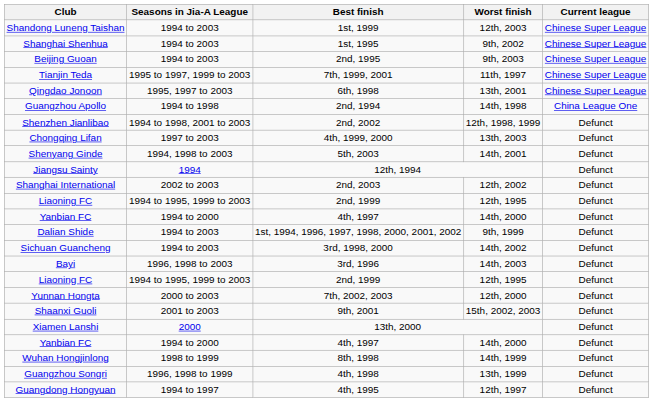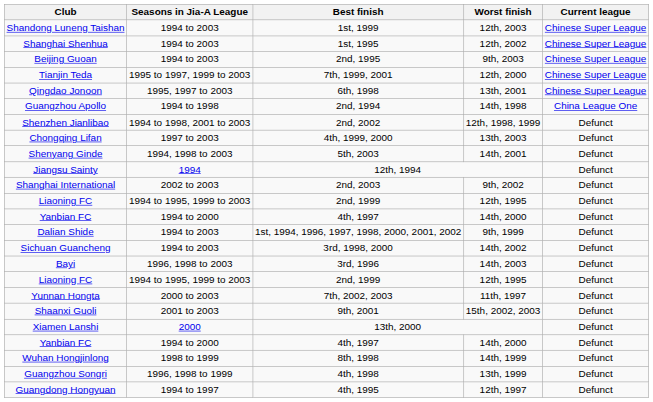Shanghai Shenhua | Worst finish: 9th, 2002 -> 12th, 2002
Tianjin Teda | Worst finish: 11th, 1997 -> 12th, 2000
Shanghai International | Worst finish: 12th, 2002 -> 9th, 2002
Yunnan Hongta | Worst finish: 12th, 2000 -> 11th, 1997
